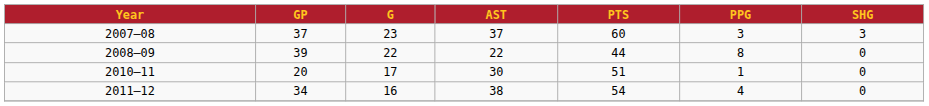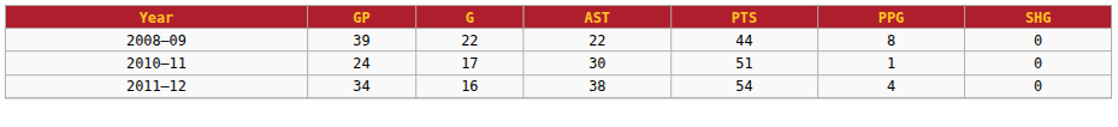- row: 2007–08 | 37 | 23 | 37 | 60 | 3 | 3
2010–11 | GP: 20 -> 24
